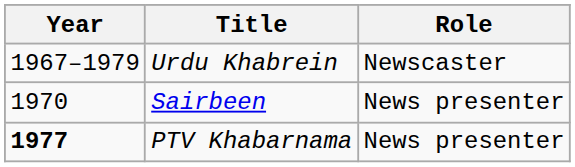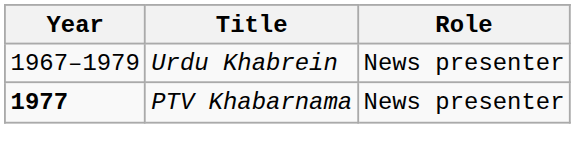Urdu Khabrein | Role: Newscaster -> News presenter
- row: 1970 | Sairbeen | News presenter
